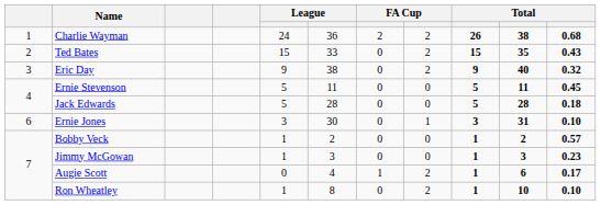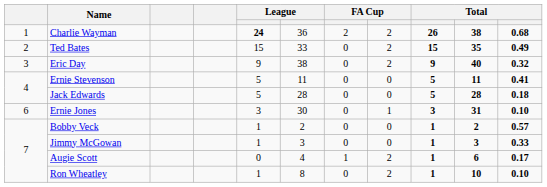Charlie Wayman | column 5: normal -> bold
Ted Bates | column 11: 0.43 -> 0.49
Ernie Stevenson | column 11: 0.45 -> 0.41
Jimmy McGowan | column 11: 0.23 -> 0.33
